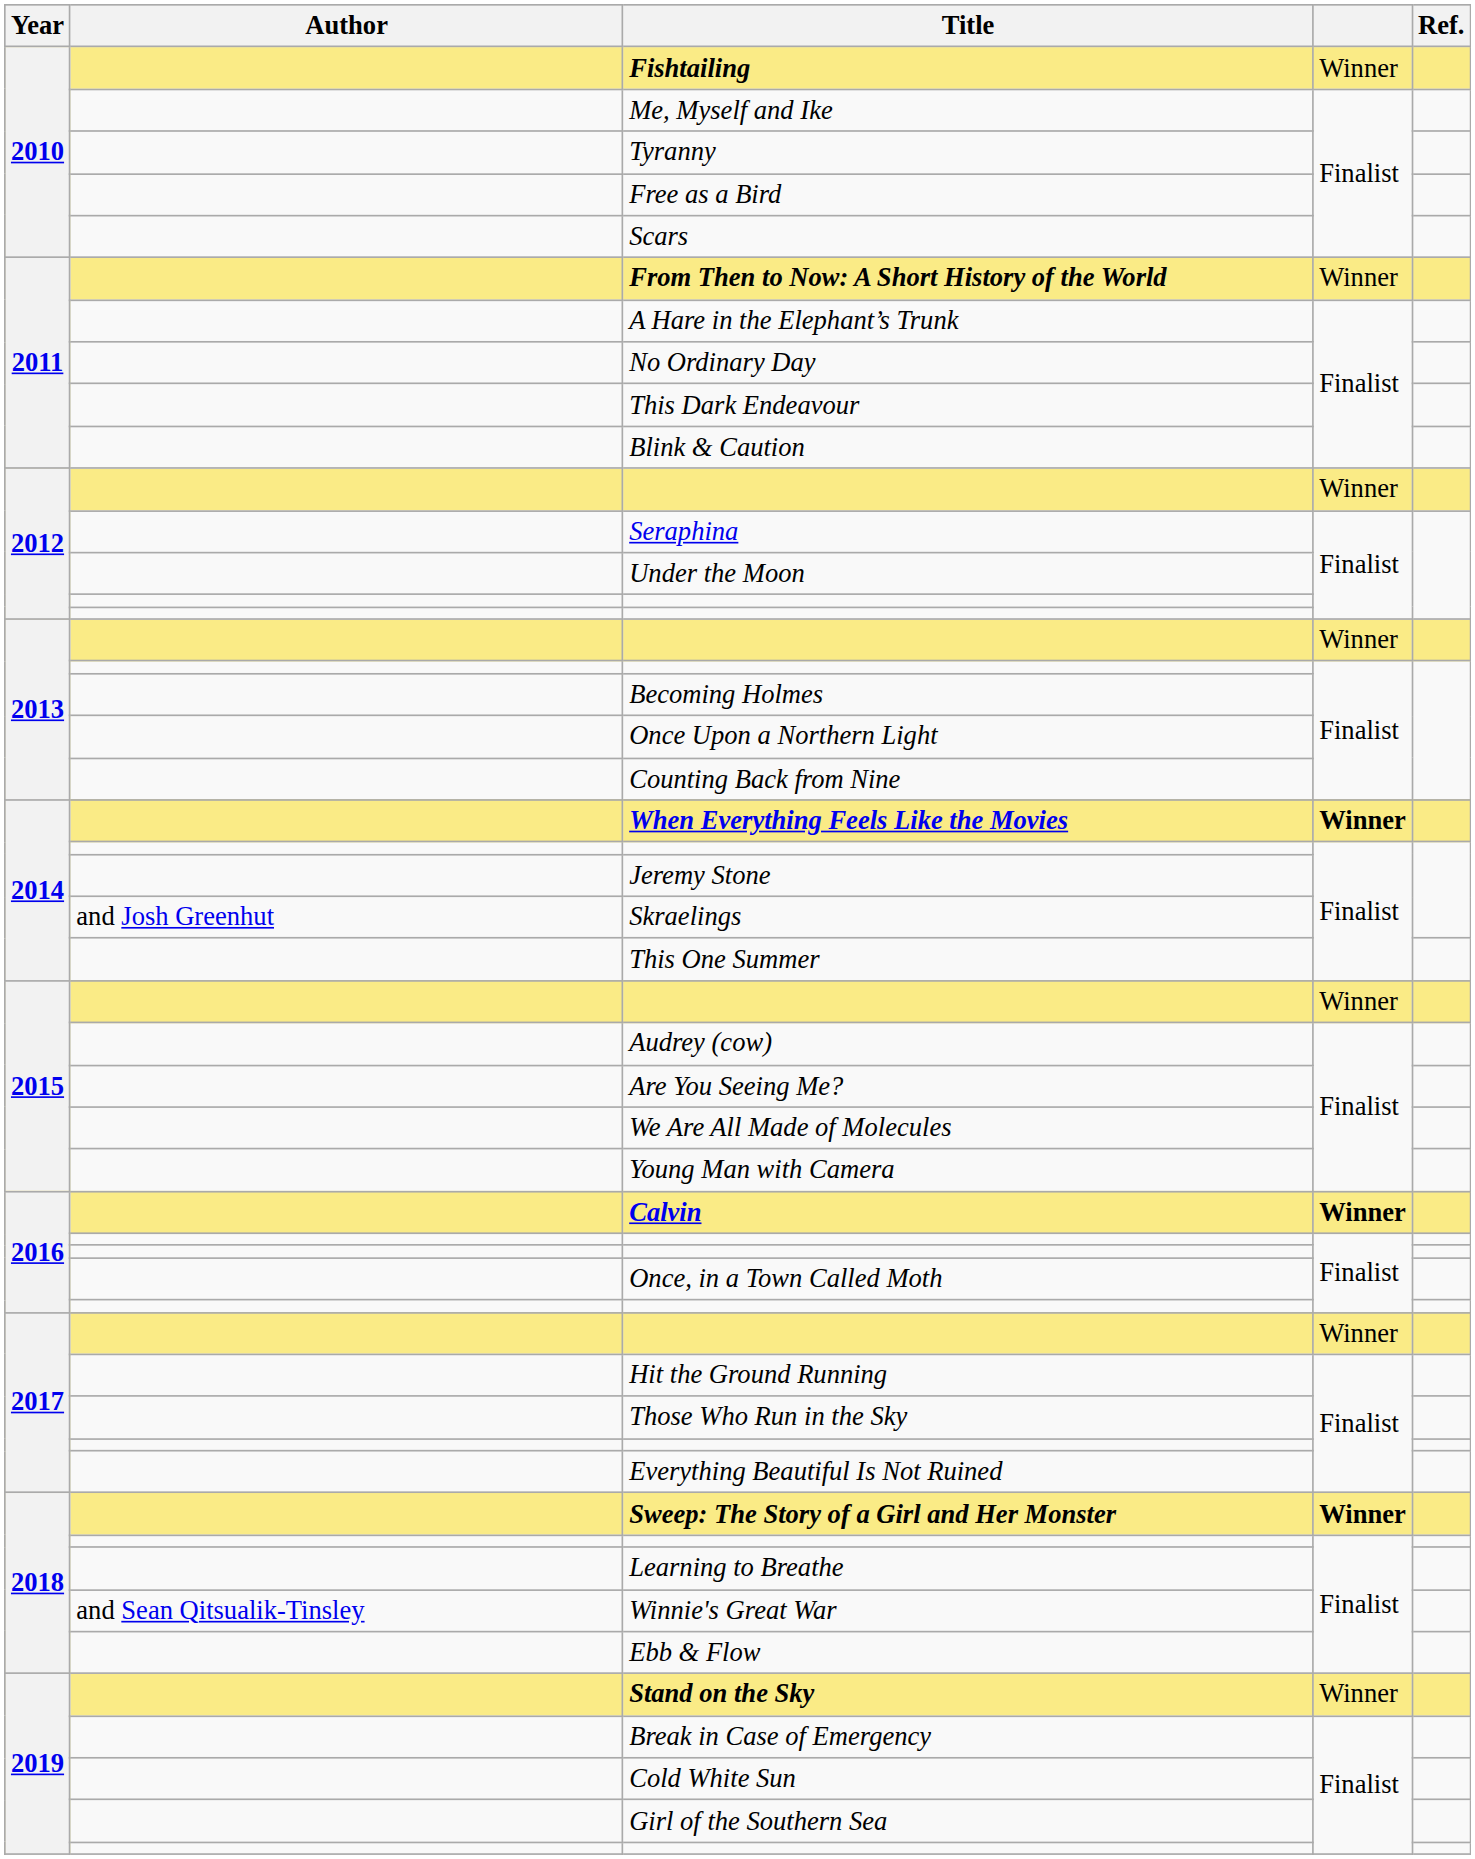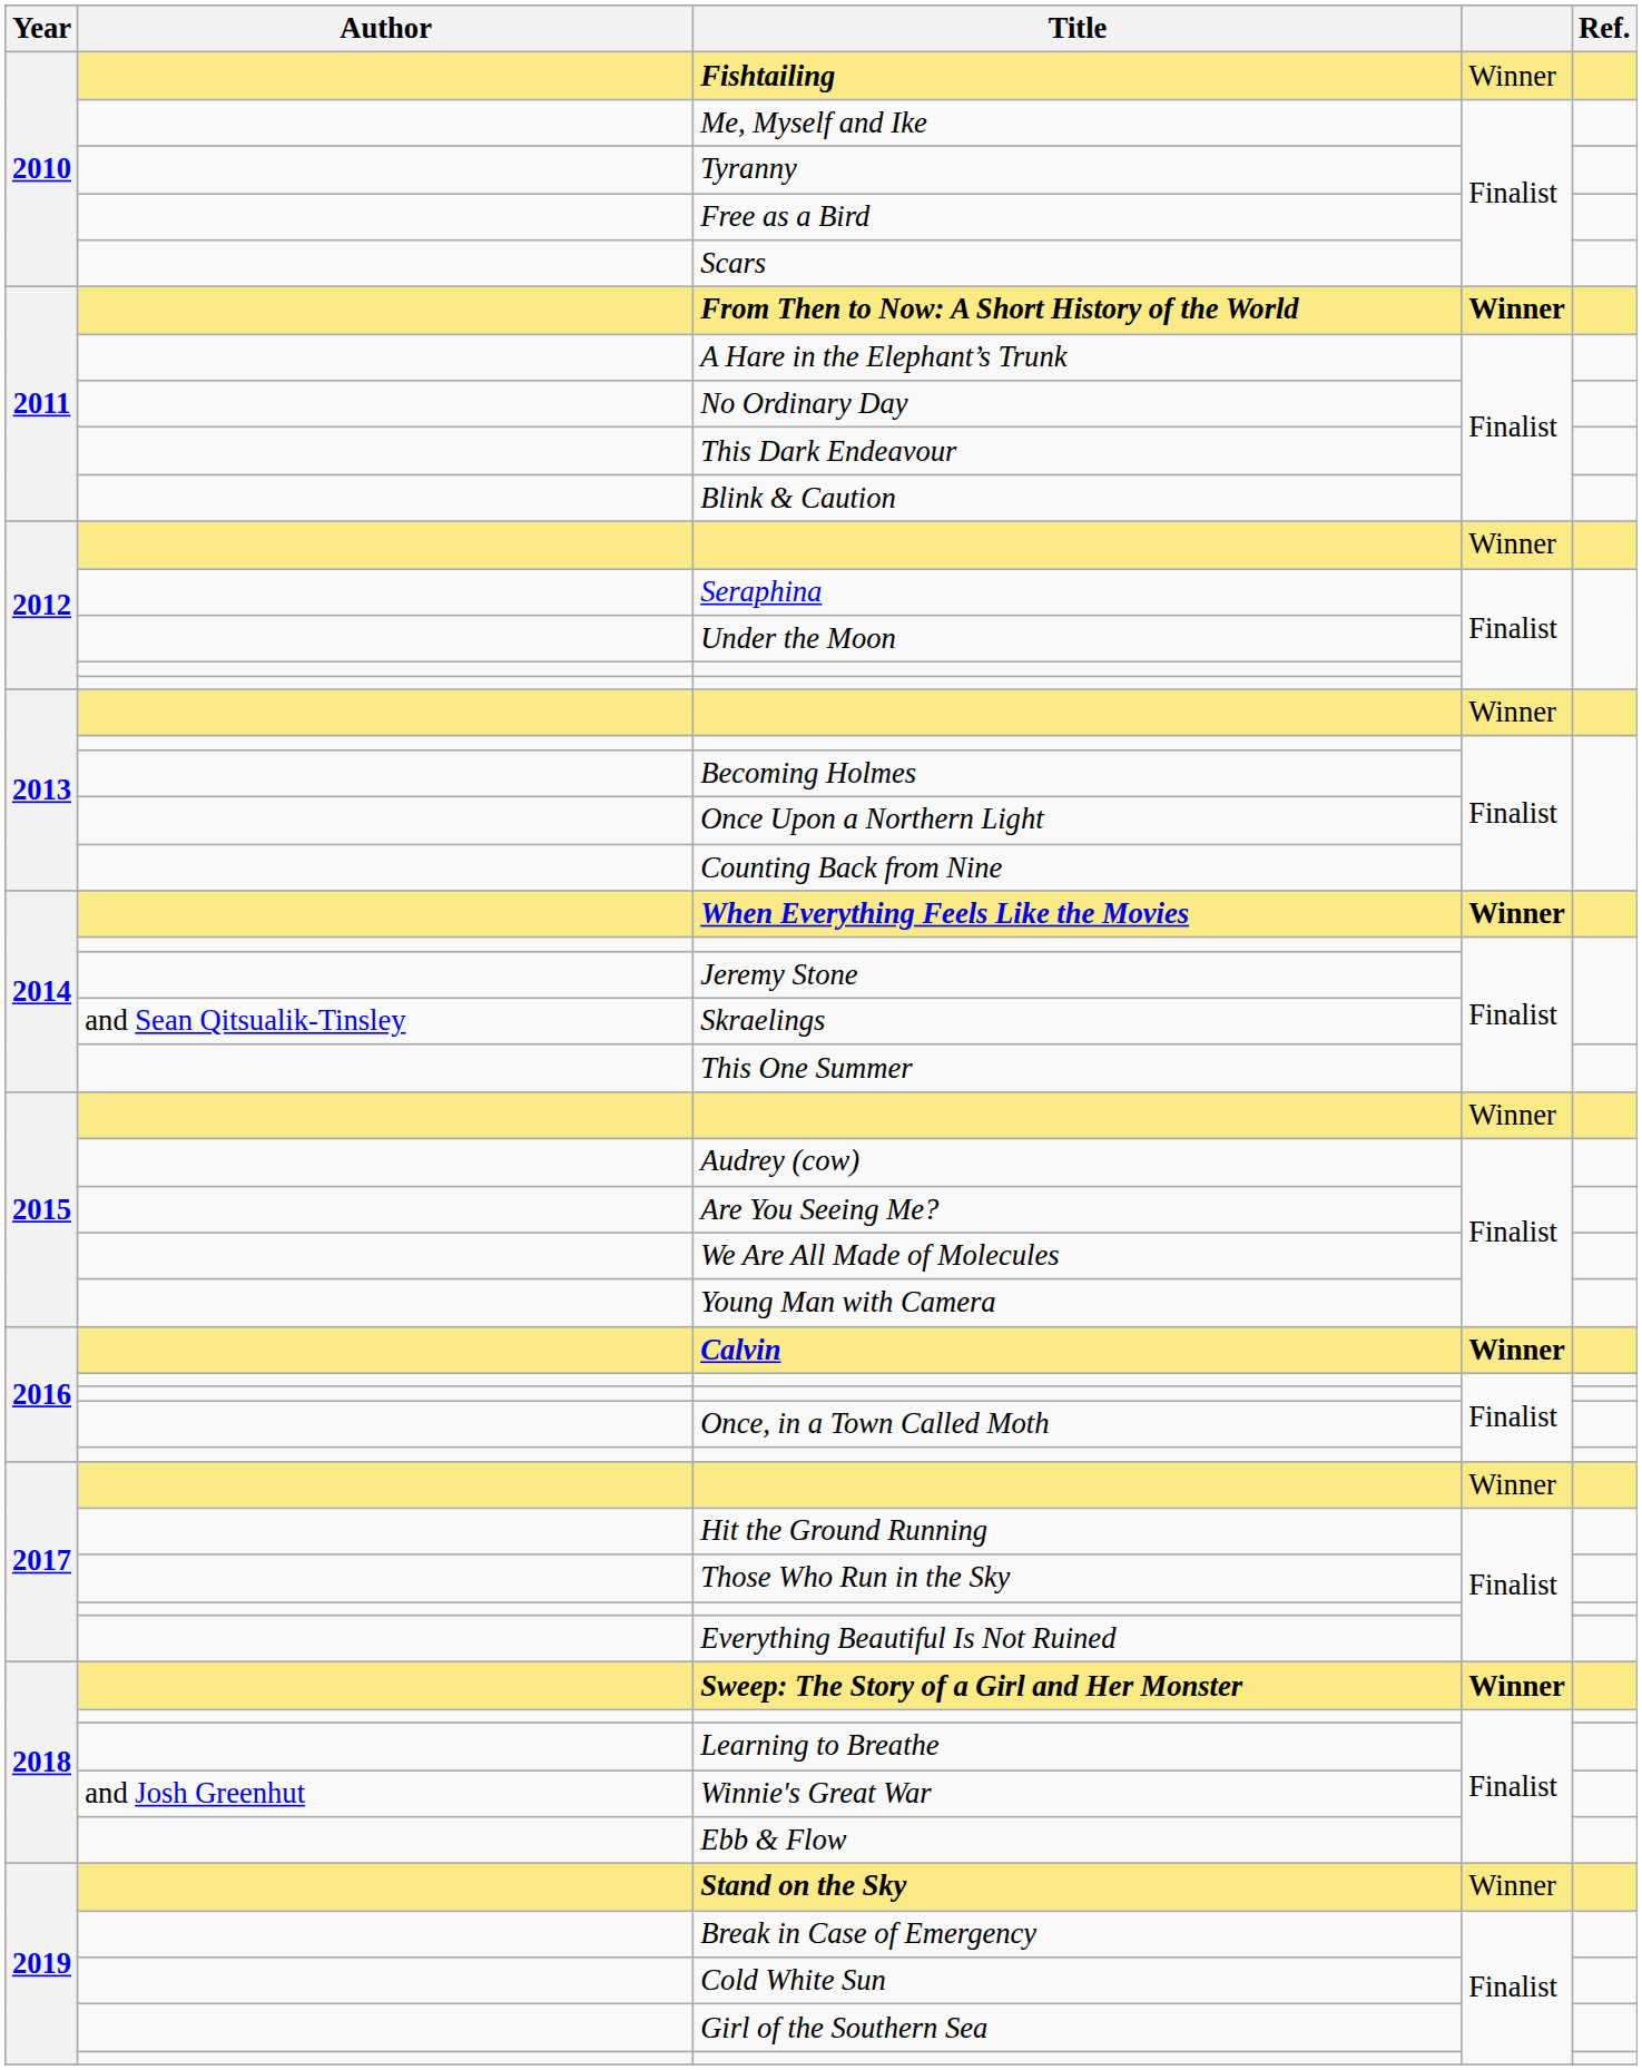From Then to Now: A Short History of the World | column 4: normal -> bold
Skraelings | Author: and Josh Greenhut -> and Sean Qitsualik-Tinsley
Winnie's Great War | Author: and Sean Qitsualik-Tinsley -> and Josh Greenhut
